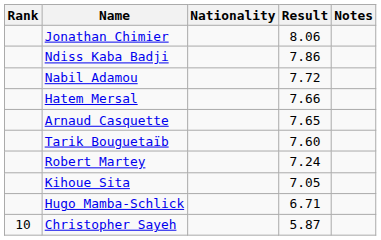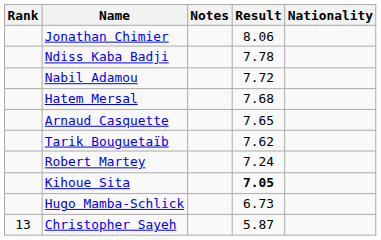columns swapped: Nationality <-> Notes
Ndiss Kaba Badji | Result: 7.86 -> 7.78
Hatem Mersal | Result: 7.66 -> 7.68
Tarik Bouguetaïb | Result: 7.60 -> 7.62
Kihoue Sita | Result: normal -> bold
Hugo Mamba-Schlick | Result: 6.71 -> 6.73
Christopher Sayeh | Rank: 10 -> 13
